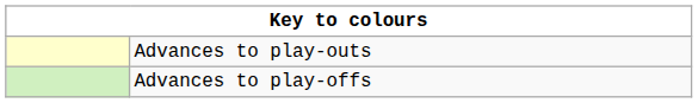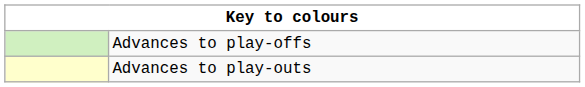rows swapped: Advances to play-offs <-> Advances to play-outs
